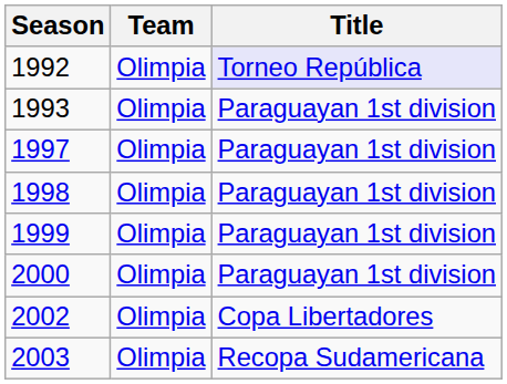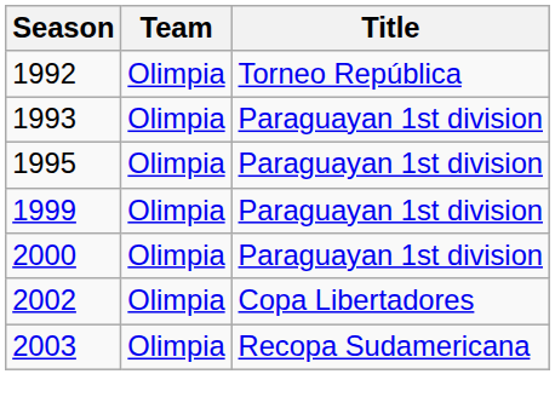1992 | Title: lavender background -> no background
+ row: 1995 | Olimpia | Paraguayan 1st division
- row: 1997 | Olimpia | Paraguayan 1st division
- row: 1998 | Olimpia | Paraguayan 1st division
